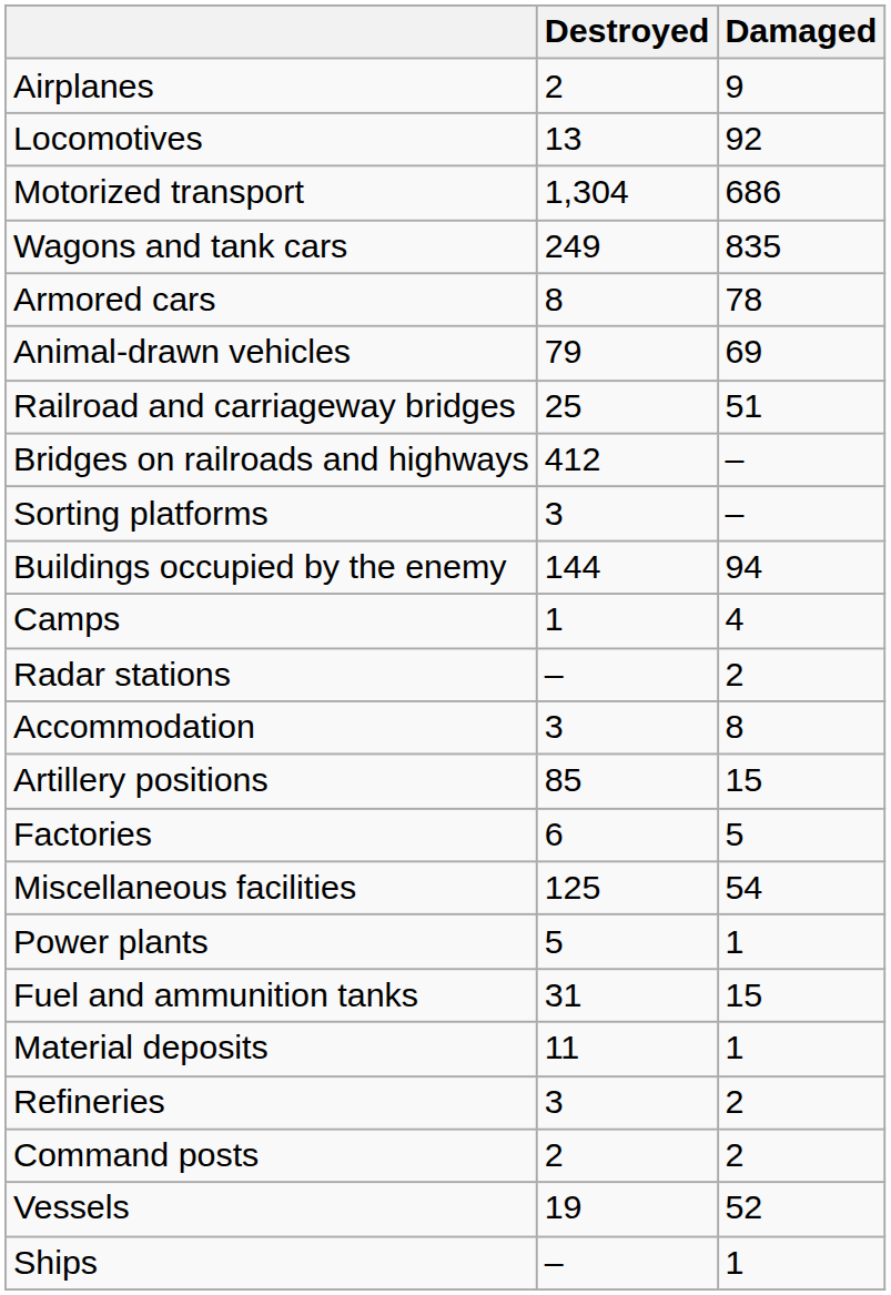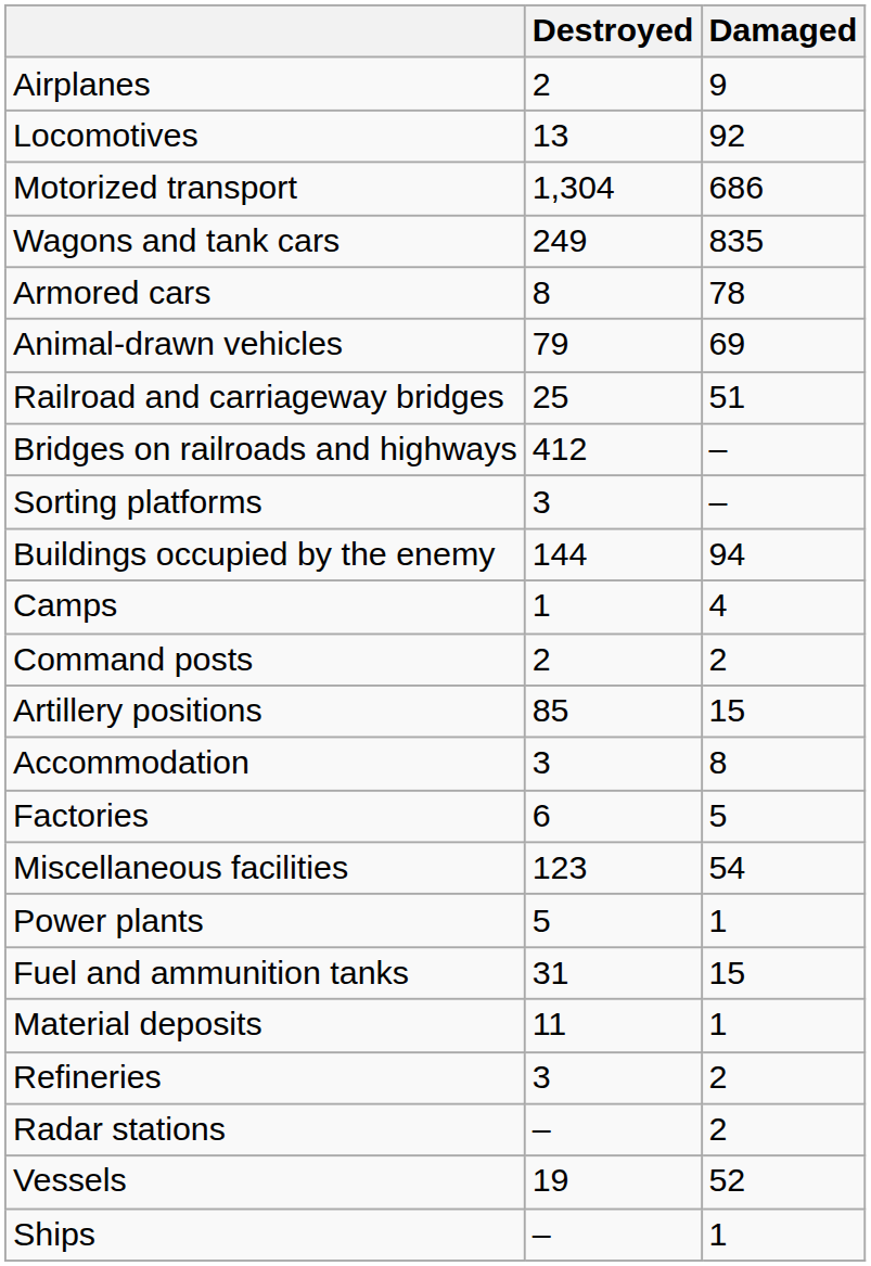rows swapped: Command posts <-> Radar stations
rows swapped: Artillery positions <-> Accommodation
Miscellaneous facilities | Destroyed: 125 -> 123
